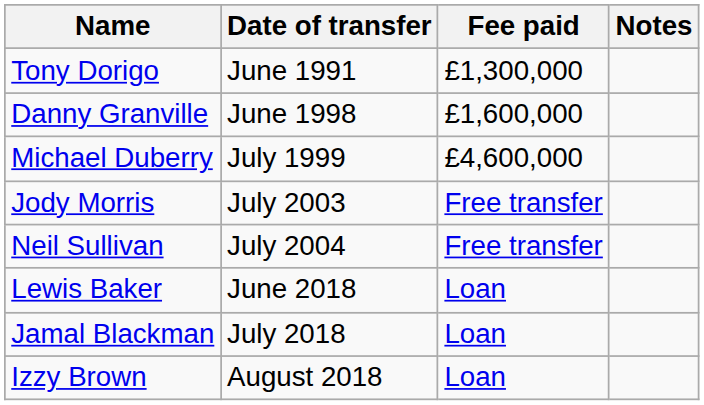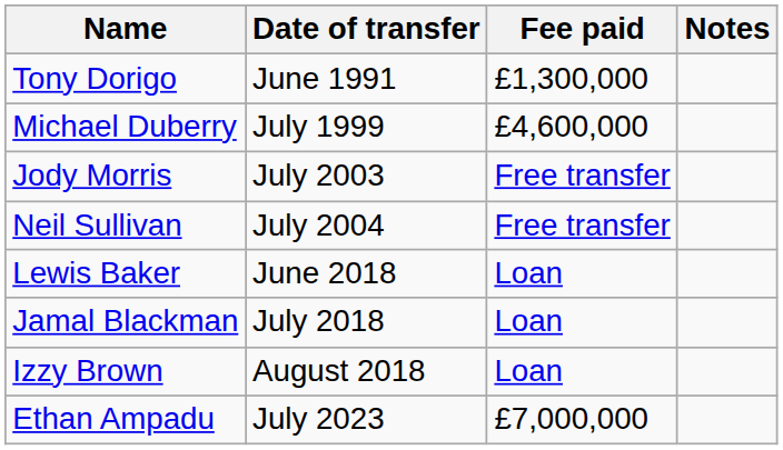- row: Danny Granville | June 1998 | £1,600,000
+ row: Ethan Ampadu | July 2023 | £7,000,000
